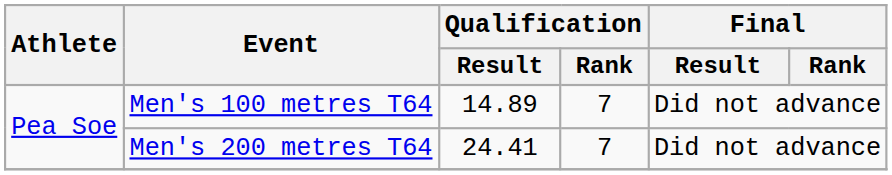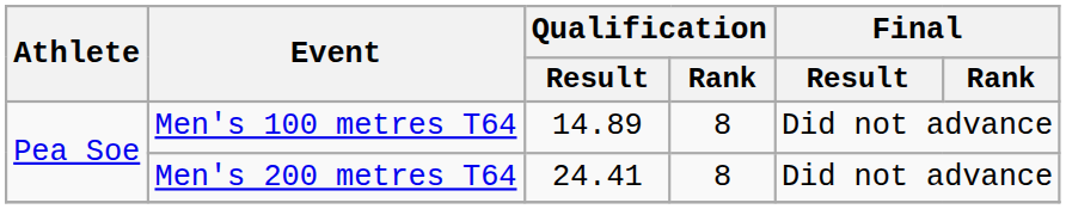Men's 100 metres T64 | Qualification / Rank: 7 -> 8
Men's 200 metres T64 | Qualification / Rank: 7 -> 8
